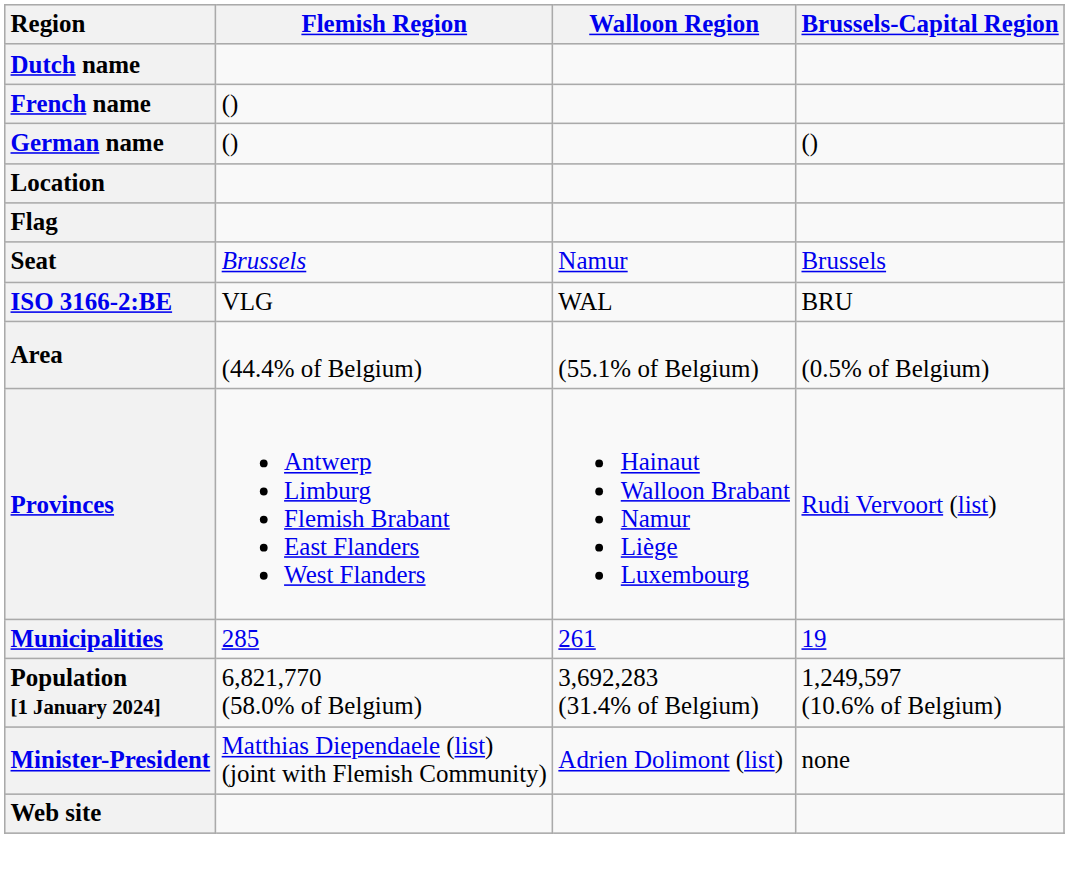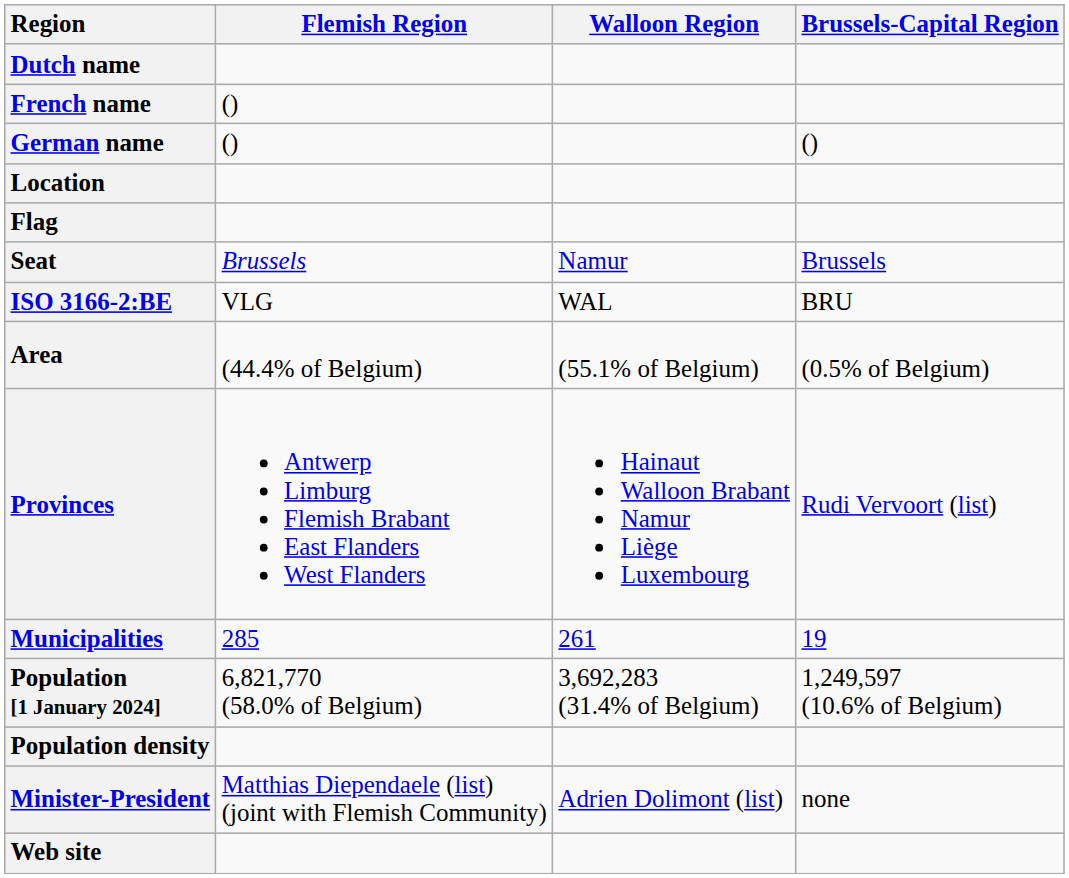+ row: Population density
